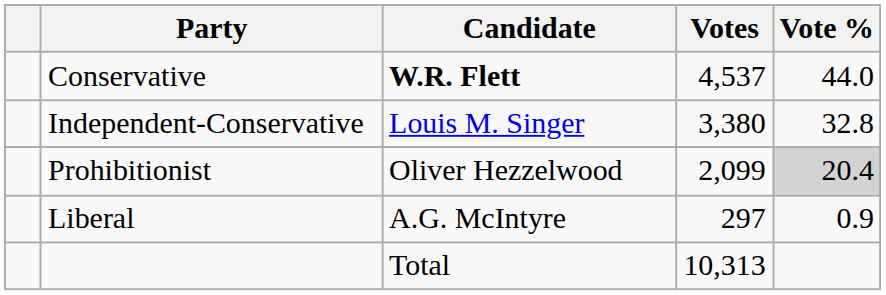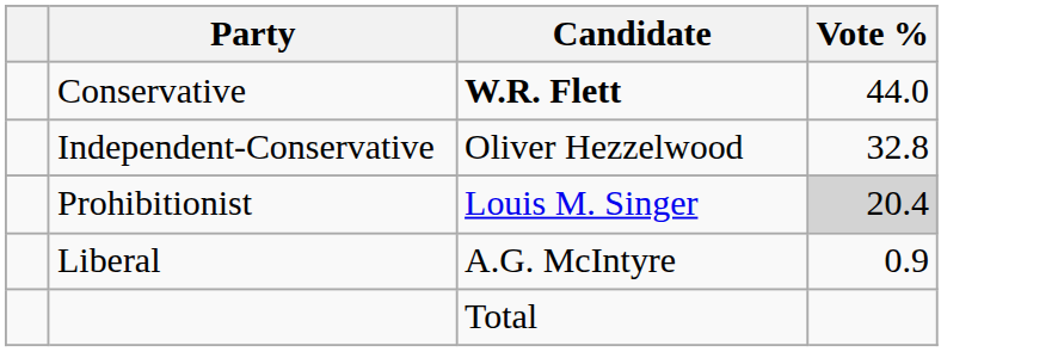- column: Votes | 4,537 | 3,380 | 2,099 | 297 | 10,313
Independent-Conservative | Candidate: Louis M. Singer -> Oliver Hezzelwood
Prohibitionist | Candidate: Oliver Hezzelwood -> Louis M. Singer
